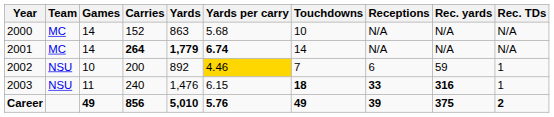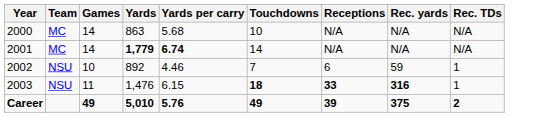- column: Carries | 152 | 264 | 200 | 240 | 856
2002 | Yards per carry: gold background -> no background
